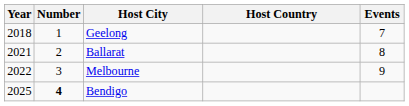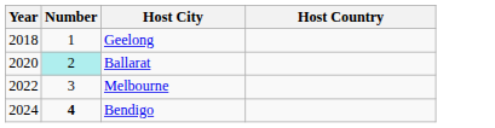- column: Events | 7 | 8 | 9
Ballarat | Year: 2021 -> 2020
Ballarat | Number: no background -> paleturquoise background
Bendigo | Year: 2025 -> 2024
